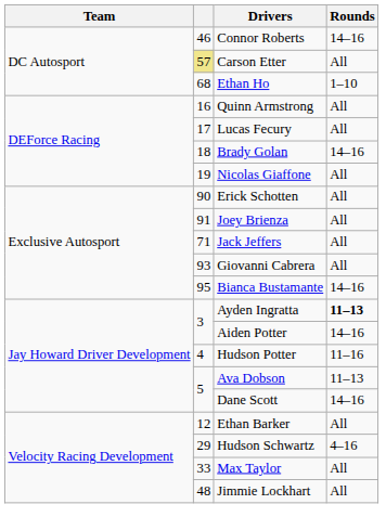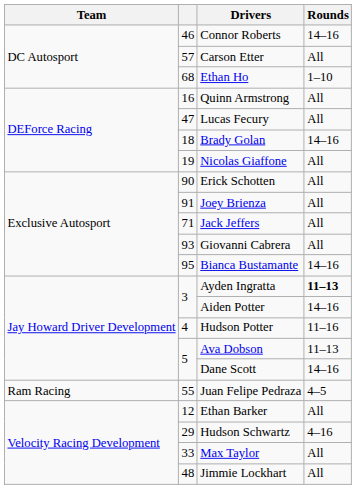Carson Etter | column 2: khaki background -> no background
Lucas Fecury | column 2: 17 -> 47
+ row: Ram Racing | 55 | Juan Felipe Pedraza | 4–5
